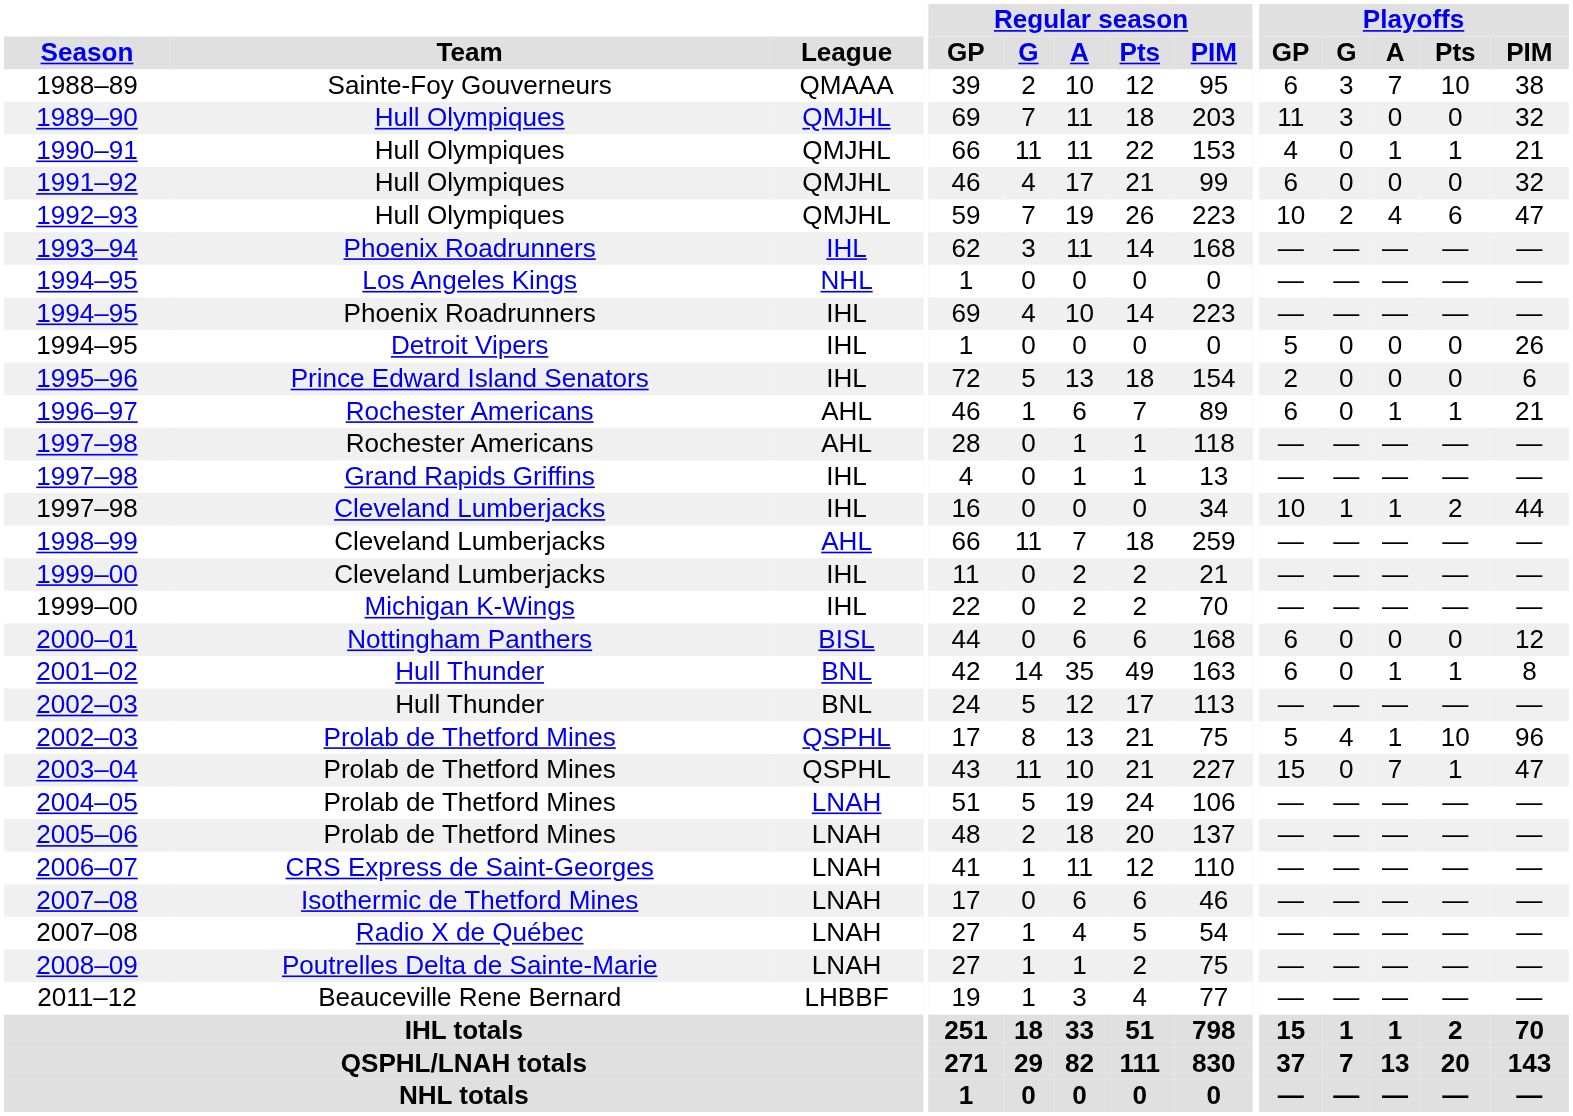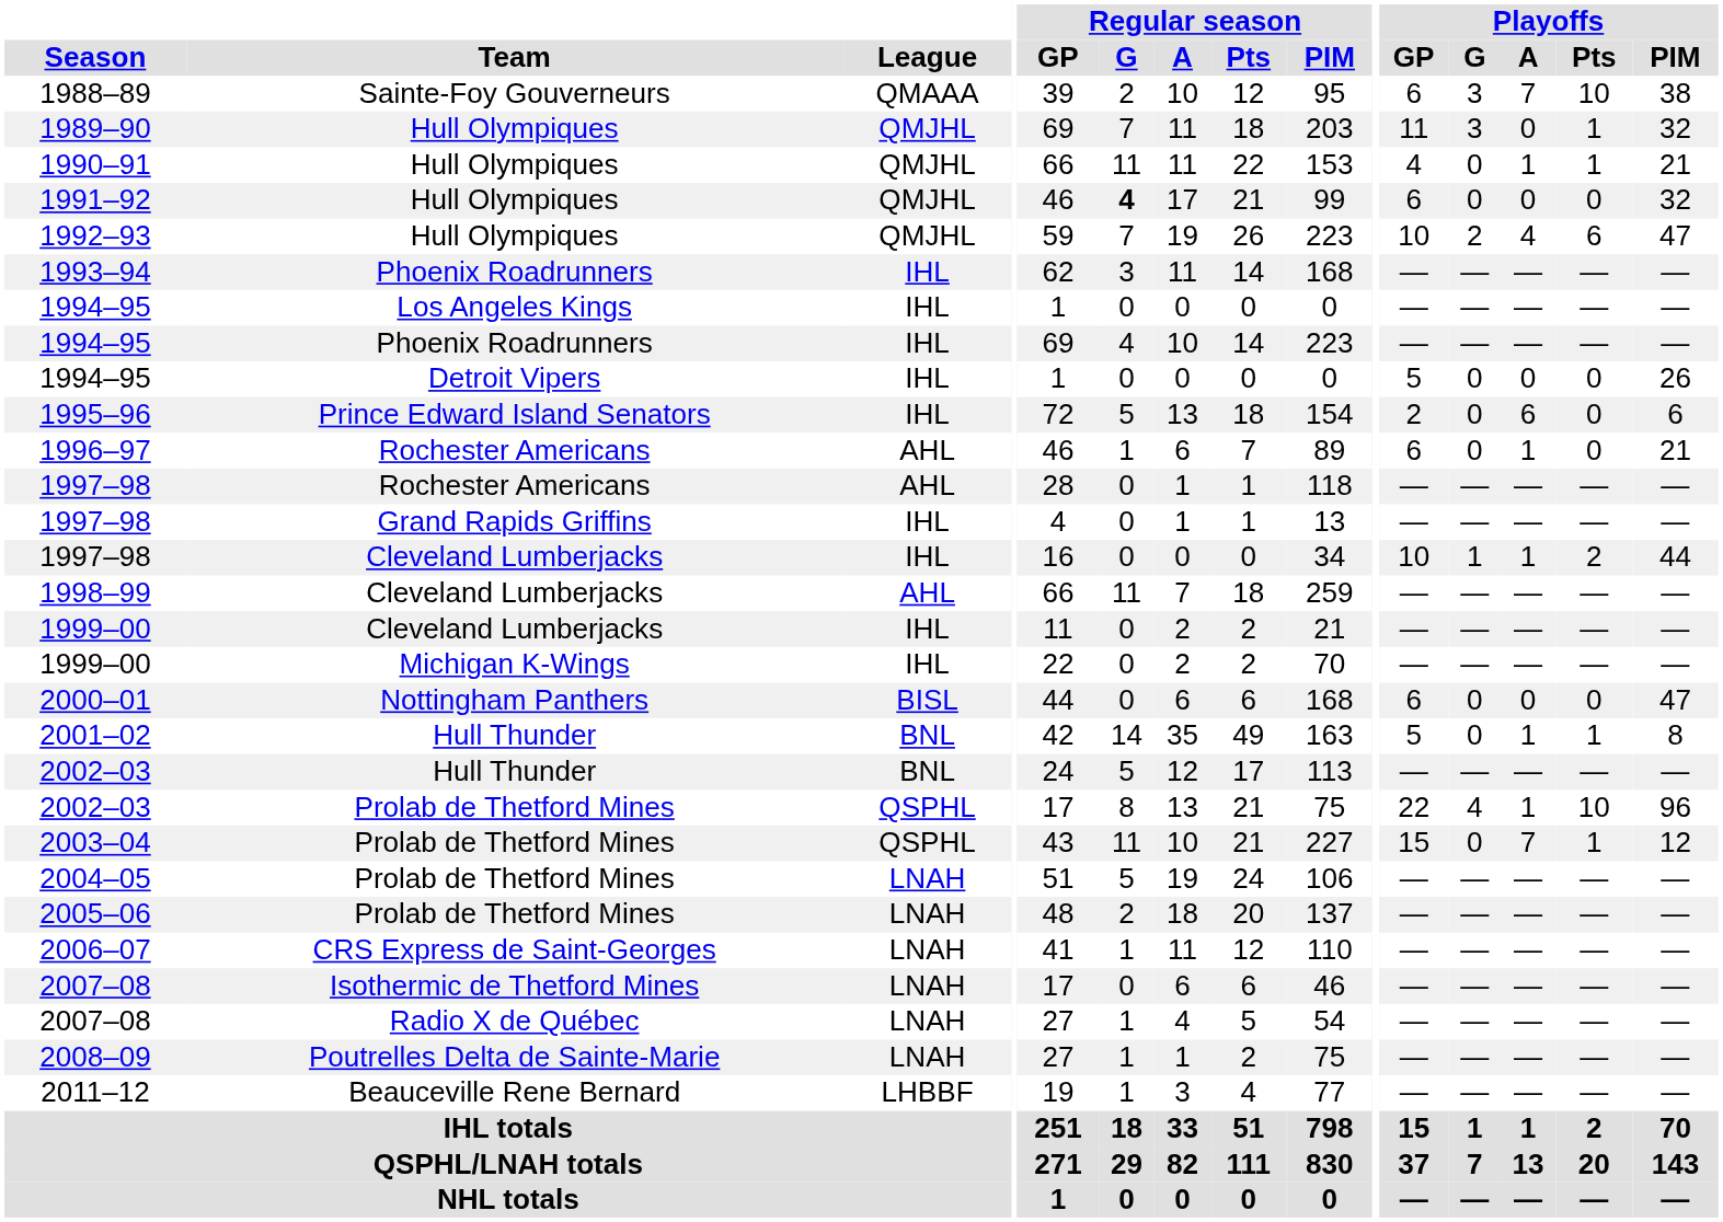1989–90 | Playoffs / Pts: 0 -> 1
1991–92 | Regular season / G: normal -> bold
1994–95 / Los Angeles Kings | League: NHL -> IHL
1995–96 | Playoffs / A: 0 -> 6
1996–97 | Playoffs / Pts: 1 -> 0
2000–01 | Playoffs / PIM: 12 -> 47
2001–02 | Playoffs / GP: 6 -> 5
2002–03 / Prolab de Thetford Mines | Playoffs / GP: 5 -> 22
2003–04 | Playoffs / PIM: 47 -> 12
